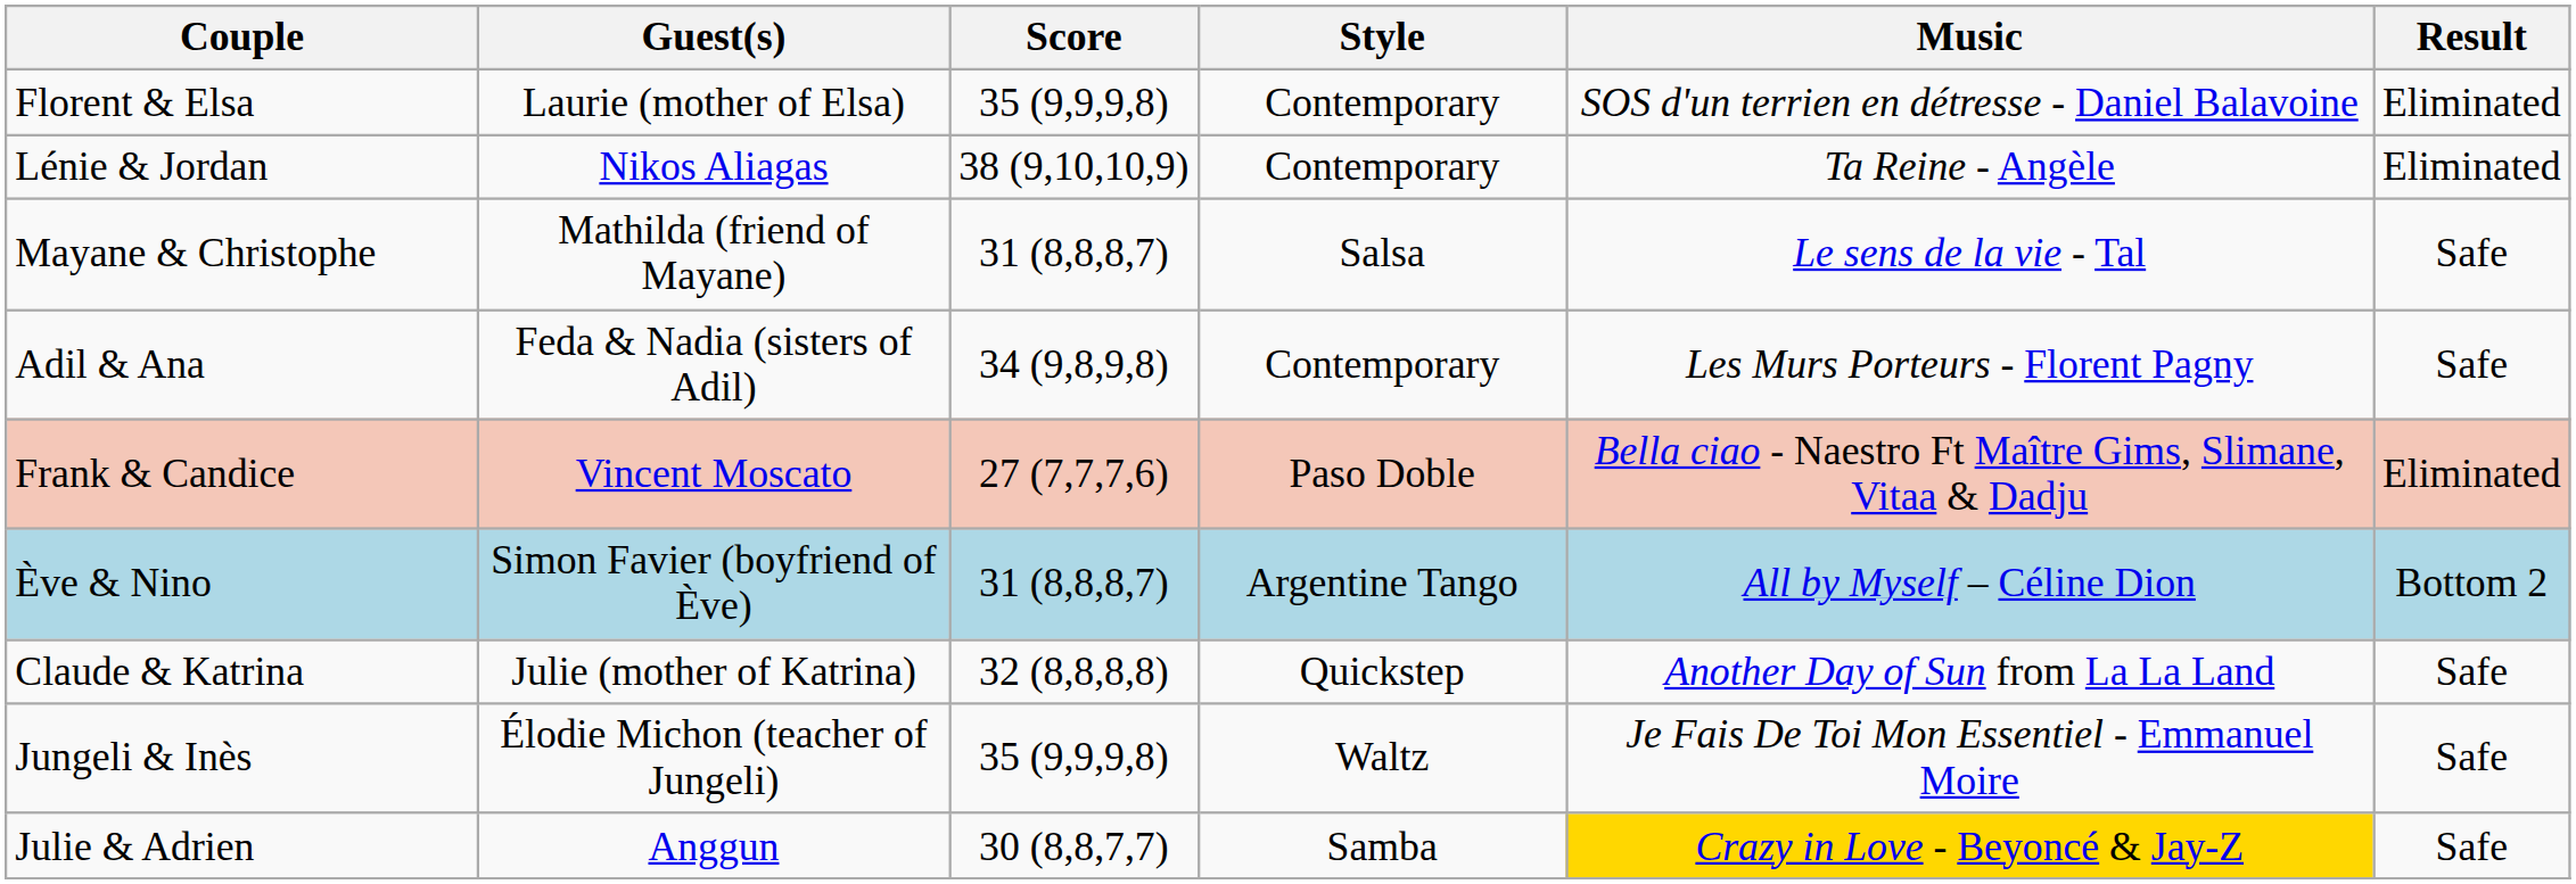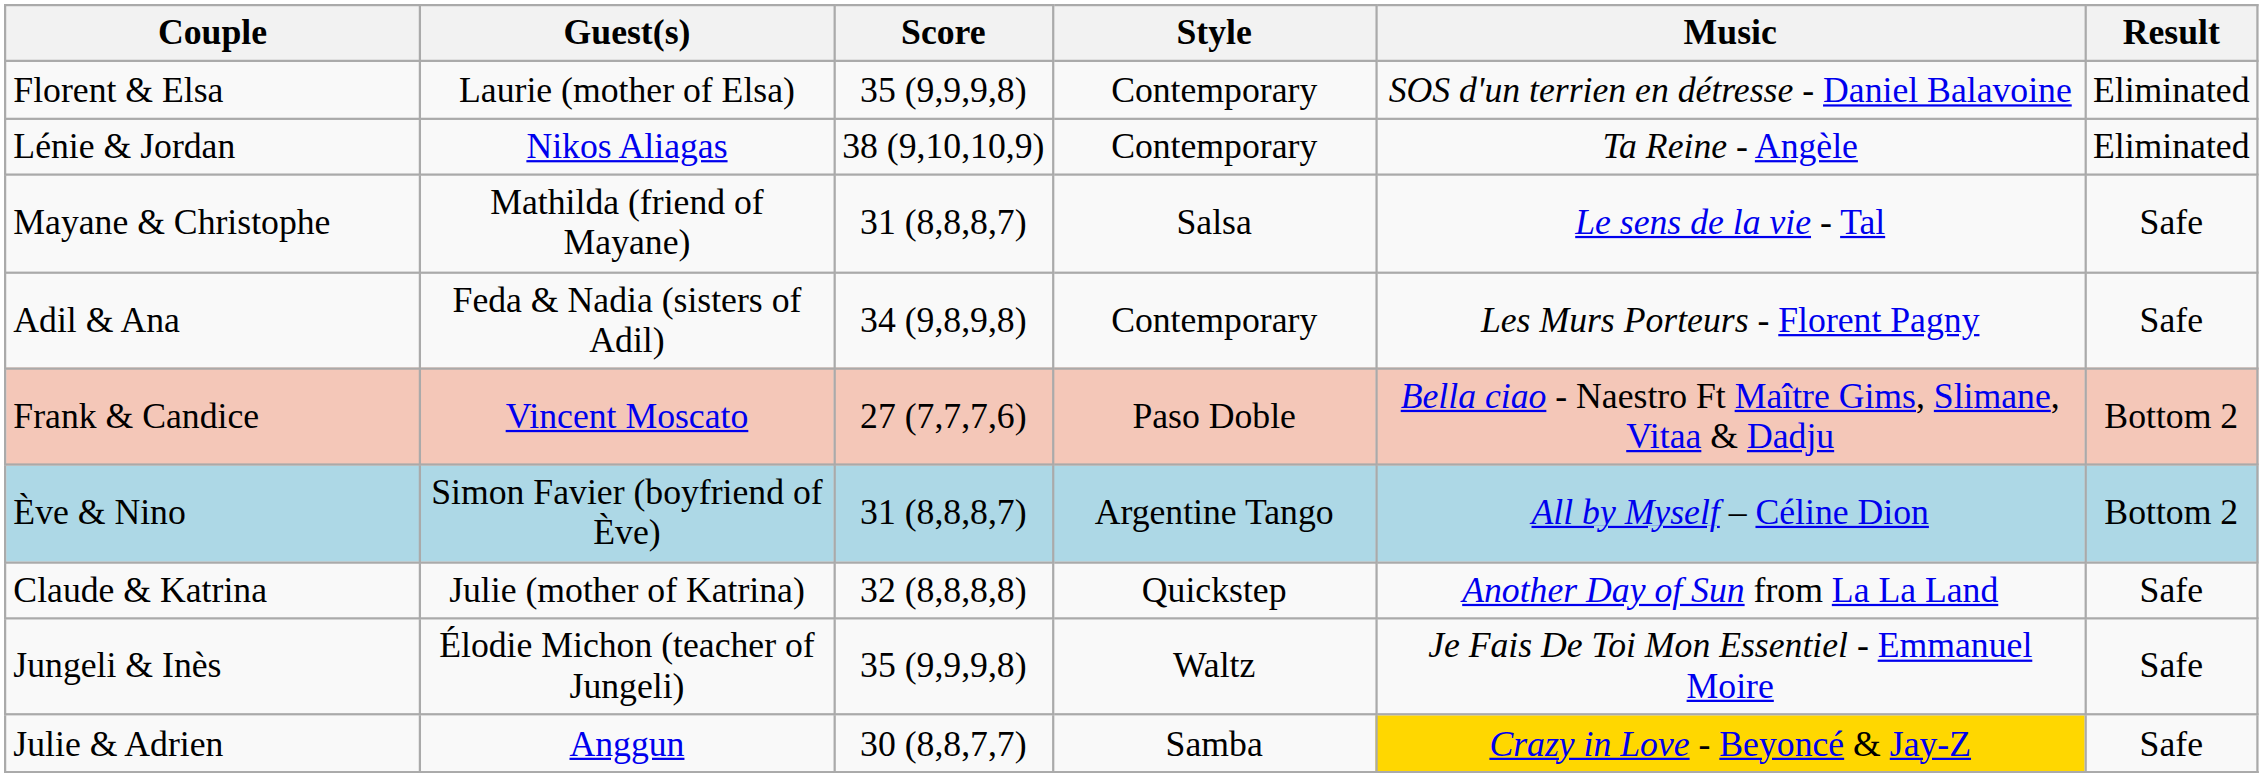Frank & Candice | Result: Eliminated -> Bottom 2
